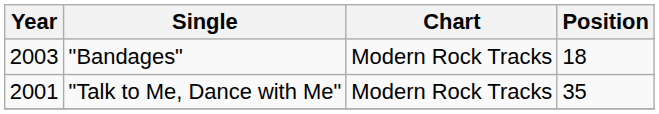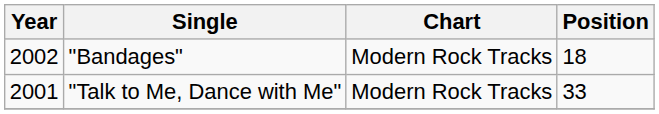"Bandages" | Year: 2003 -> 2002
"Talk to Me, Dance with Me" | Position: 35 -> 33
